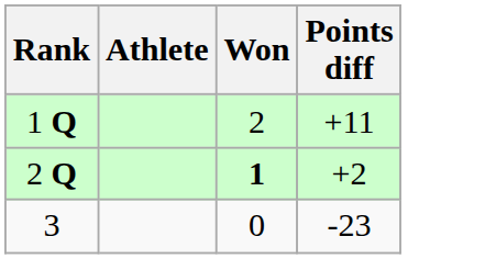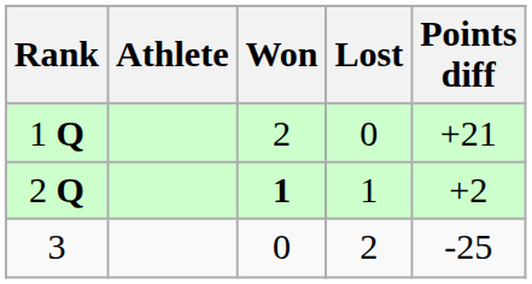+ column: Lost | 0 | 1 | 2
1 Q | Points diff: +11 -> +21
3 | Points diff: -23 -> -25
